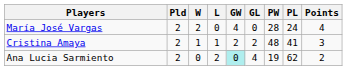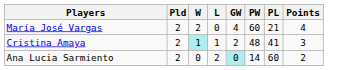- column: GL | 0 | 2 | 4
María José Vargas | PW: 28 -> 60
María José Vargas | PL: 24 -> 21
Cristina Amaya | W: no background -> paleturquoise background
Ana Lucia Sarmiento | PW: 19 -> 14
Ana Lucia Sarmiento | PL: 62 -> 60
